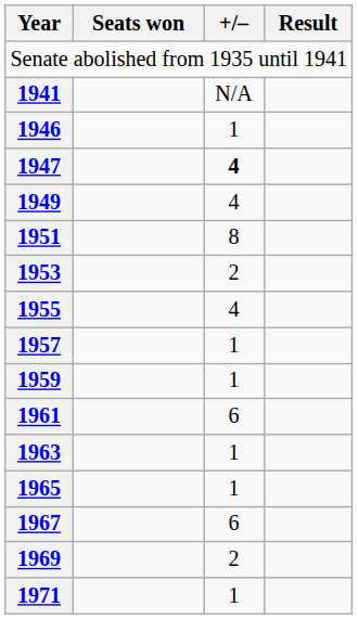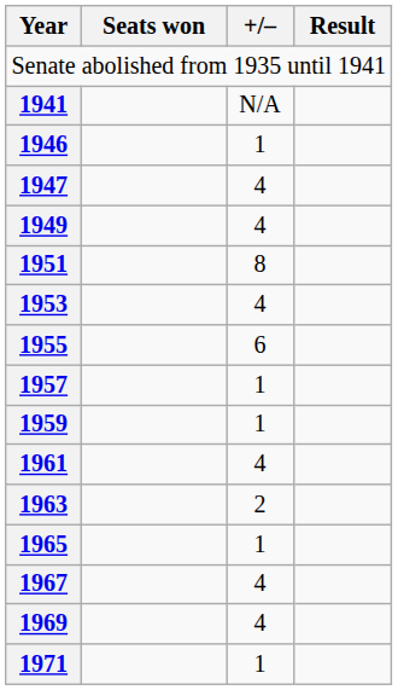1947 | +/–: bold -> normal
1953 | +/–: 2 -> 4
1955 | +/–: 4 -> 6
1961 | +/–: 6 -> 4
1963 | +/–: 1 -> 2
1967 | +/–: 6 -> 4
1969 | +/–: 2 -> 4
